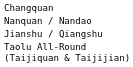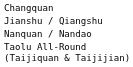rows swapped: Jianshu / Qiangshu <-> Nanquan / Nandao
